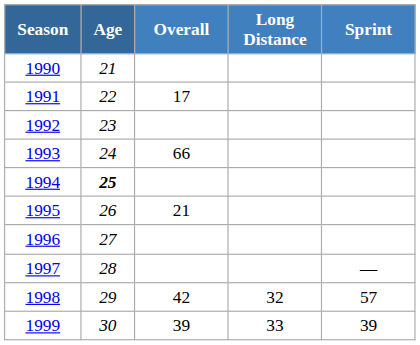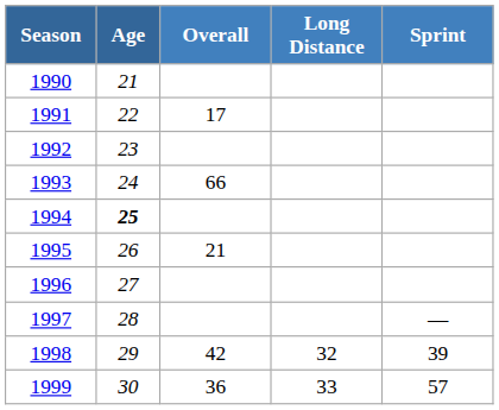1998 | Sprint: 57 -> 39
1999 | Overall: 39 -> 36
1999 | Sprint: 39 -> 57
